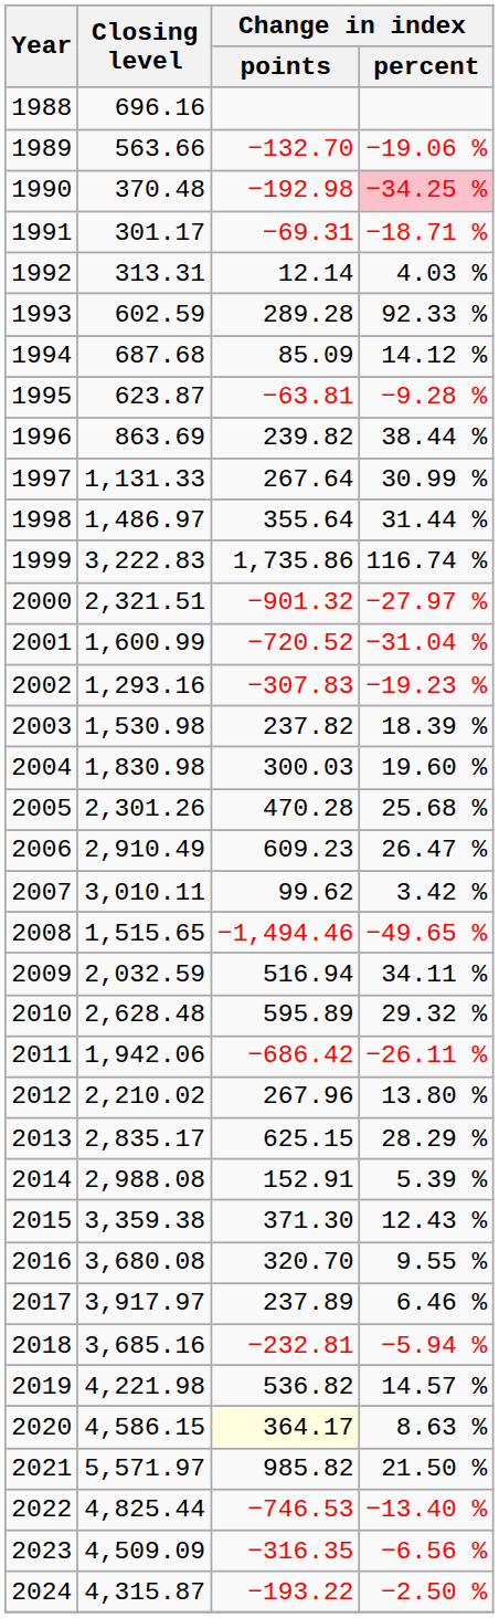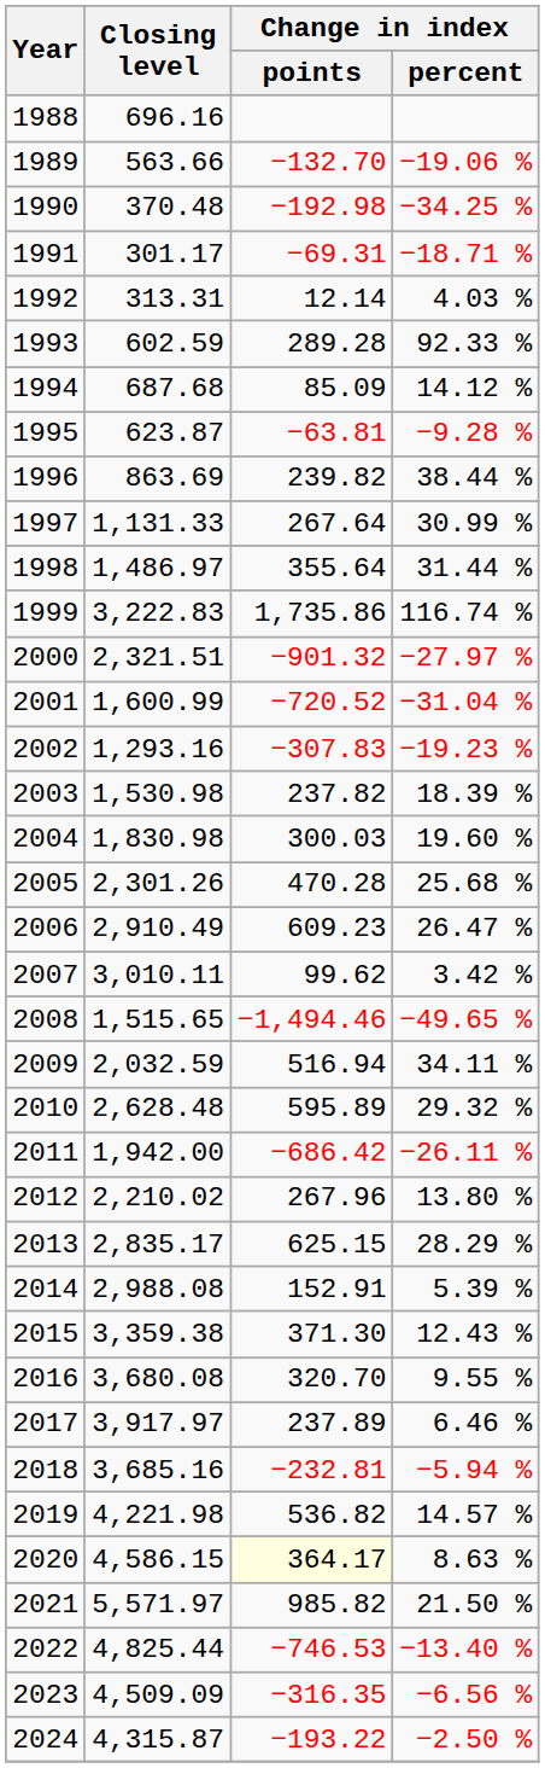1990 | Change in index / percent: pink background -> no background
2011 | Closing level: 1,942.06 -> 1,942.00
